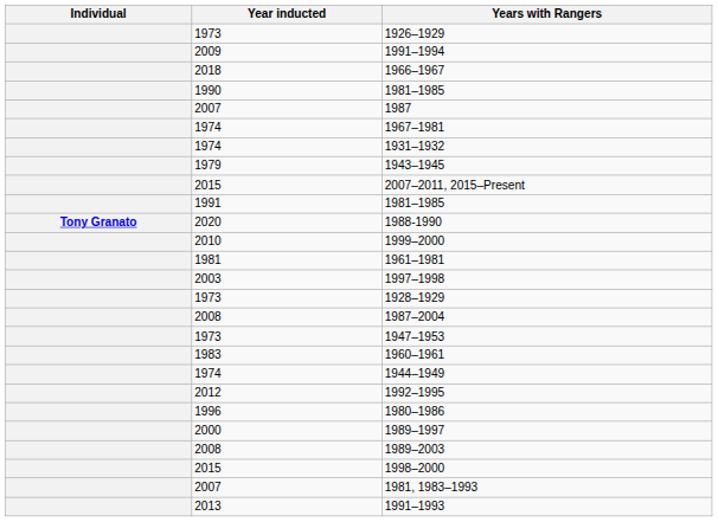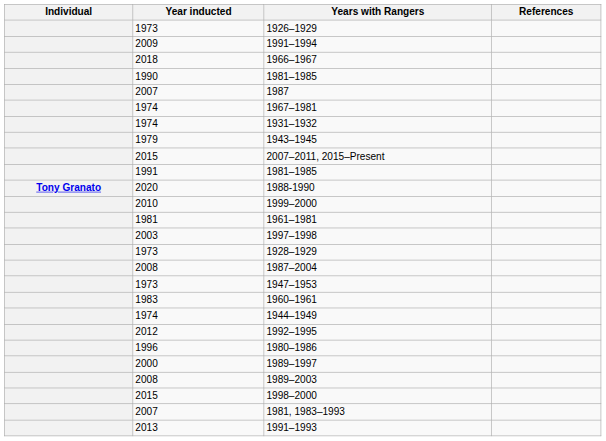+ column: References
